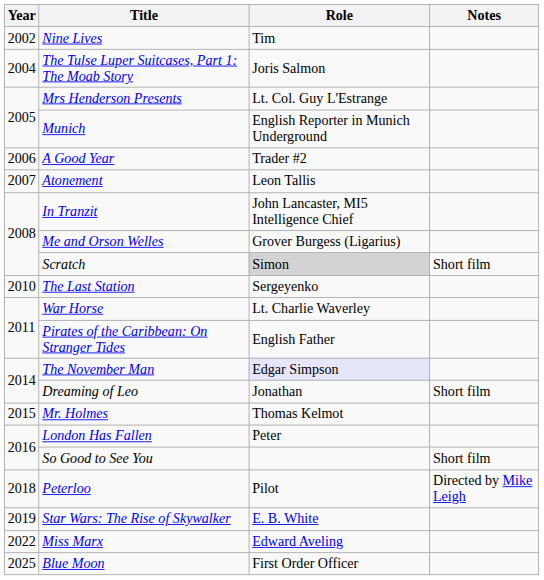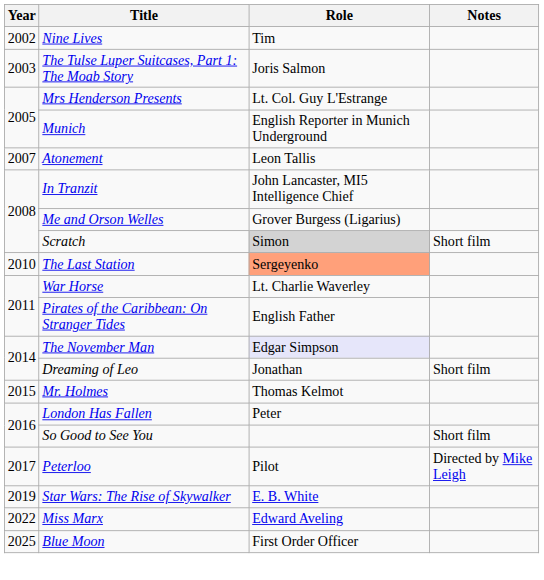The Tulse Luper Suitcases, Part 1: The Moab Story | Year: 2004 -> 2003
- row: 2006 | A Good Year | Trader #2
The Last Station | Role: no background -> lightsalmon background
Peterloo | Year: 2018 -> 2017
